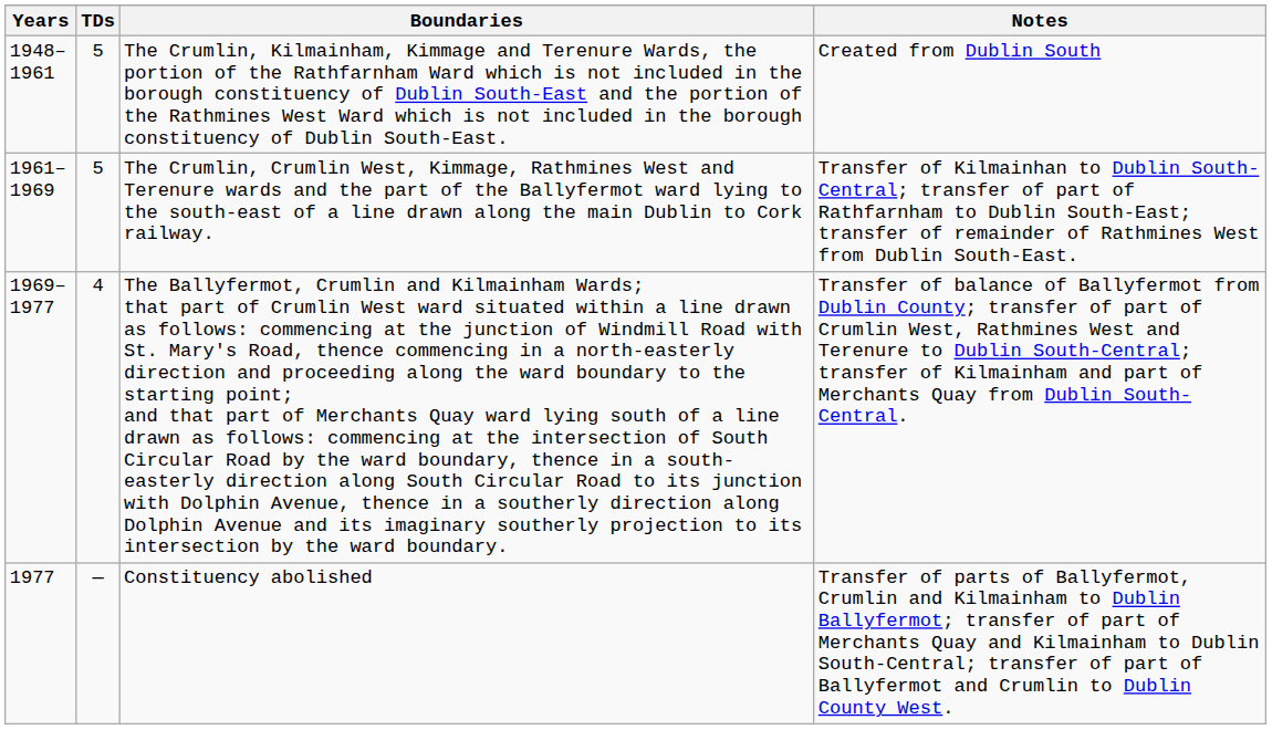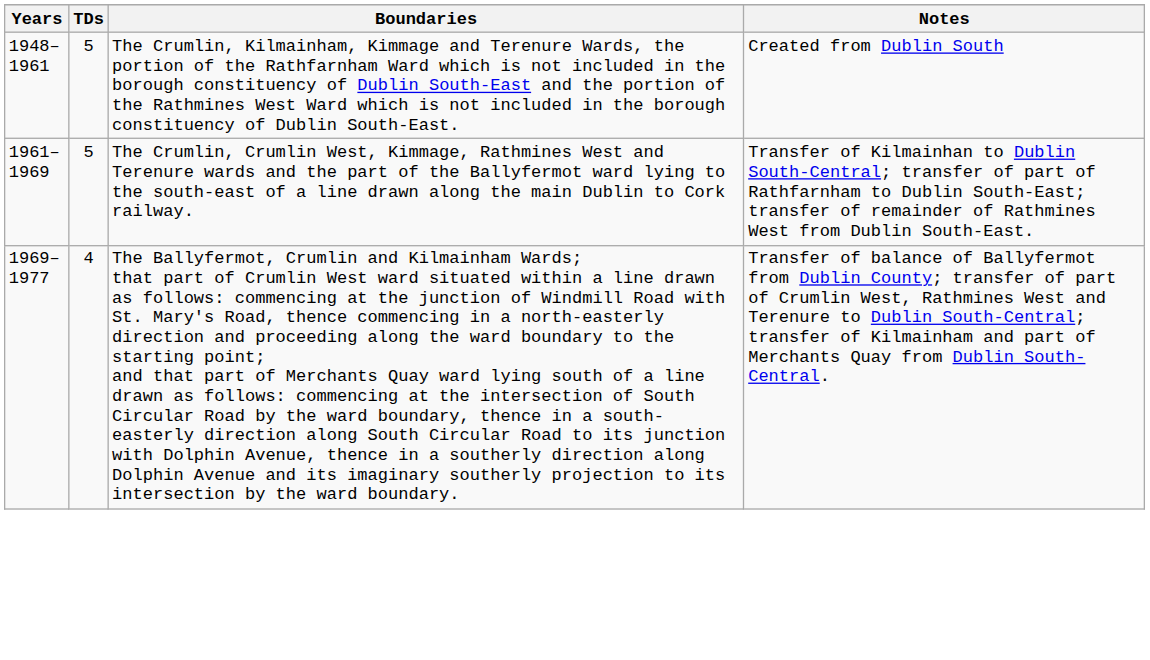- row: 1977 | — | Constituency abolished | Transfer of parts of Ballyfermot, Crumlin and Kilmainham to Dublin Ballyfermot; transfer of part of Merchants Quay and Kilmainham to Dublin South-Central; transfer of part of Ballyfermot and Crumlin to Dublin County West.
